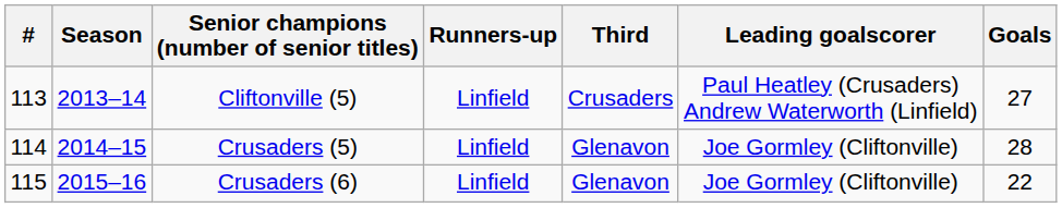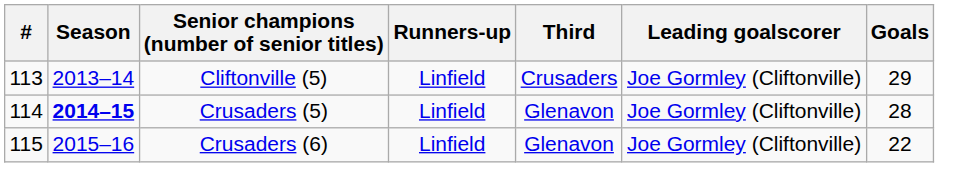Cliftonville (5) | Leading goalscorer: Paul Heatley (Crusaders) Andrew Waterworth (Linfield) -> Joe Gormley (Cliftonville)
Cliftonville (5) | Goals: 27 -> 29
Crusaders (5) | Season: normal -> bold
